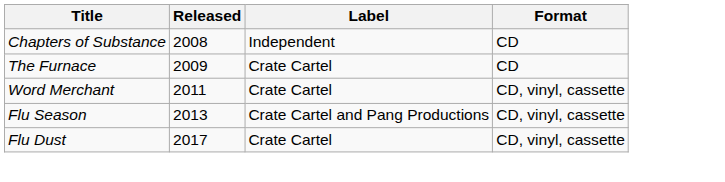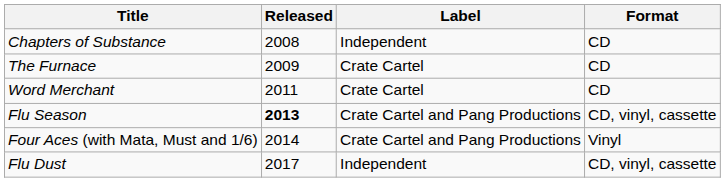Word Merchant | Format: CD, vinyl, cassette -> CD
Flu Season | Released: normal -> bold
+ row: Four Aces (with Mata, Must and 1/6) | 2014 | Crate Cartel and Pang Productions | Vinyl
Flu Dust | Label: Crate Cartel -> Independent
